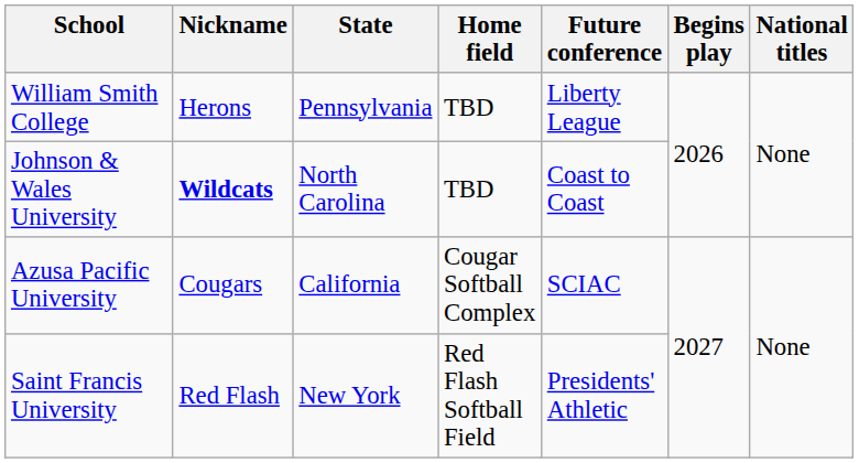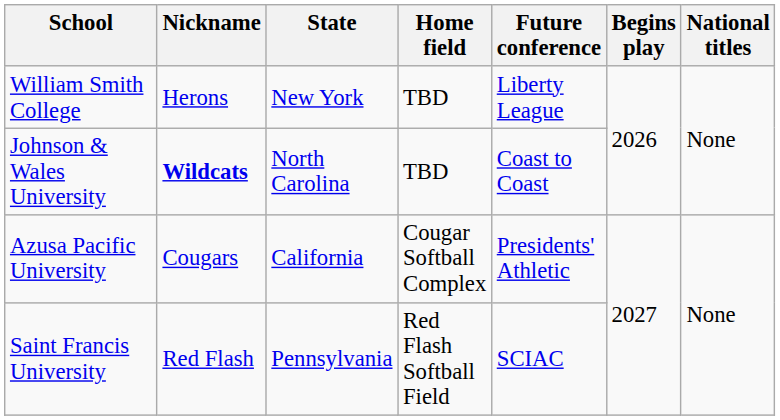William Smith College | State: Pennsylvania -> New York
Azusa Pacific University | Future conference: SCIAC -> Presidents' Athletic
Saint Francis University | State: New York -> Pennsylvania
Saint Francis University | Future conference: Presidents' Athletic -> SCIAC
